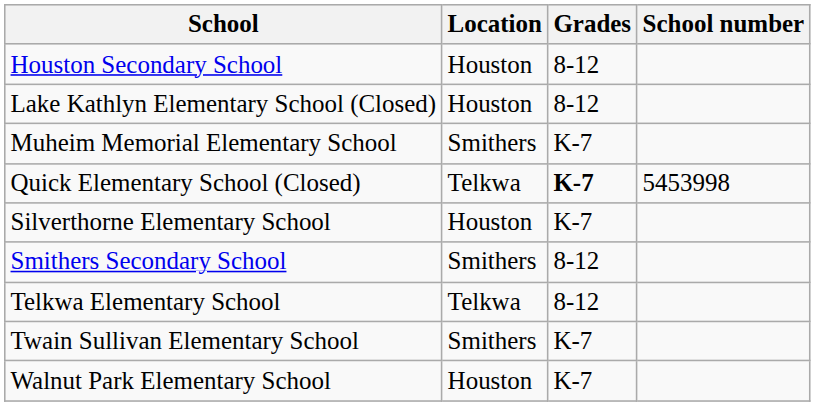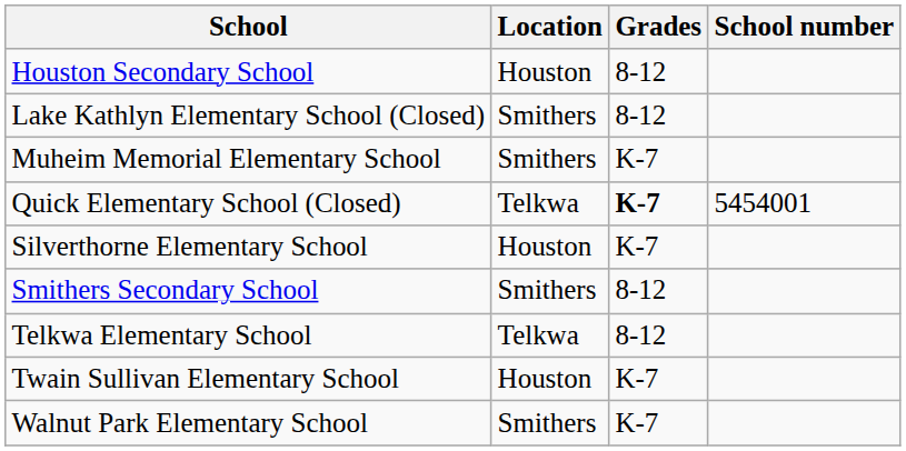Lake Kathlyn Elementary School (Closed) | Location: Houston -> Smithers
Quick Elementary School (Closed) | School number: 5453998 -> 5454001
Twain Sullivan Elementary School | Location: Smithers -> Houston
Walnut Park Elementary School | Location: Houston -> Smithers
